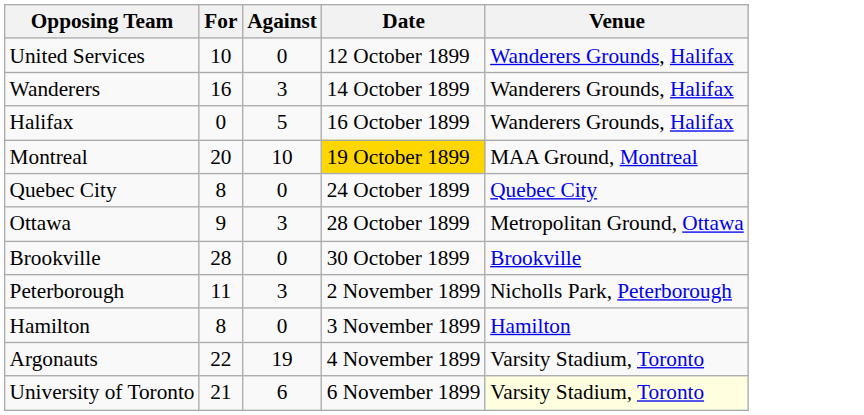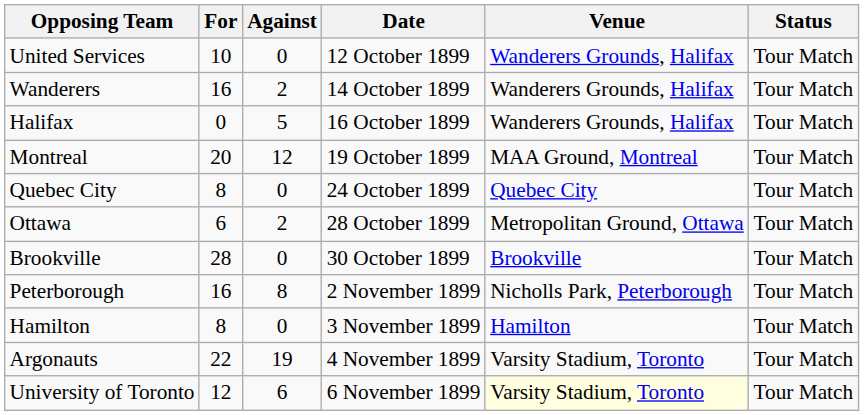+ column: Status | Tour Match | Tour Match | Tour Match | Tour Match | Tour Match | Tour Match | Tour Match | Tour Match | Tour Match | Tour Match | Tour Match
Wanderers | Against: 3 -> 2
Montreal | Against: 10 -> 12
Montreal | Date: gold background -> no background
Ottawa | For: 9 -> 6
Ottawa | Against: 3 -> 2
Peterborough | For: 11 -> 16
Peterborough | Against: 3 -> 8
University of Toronto | For: 21 -> 12
